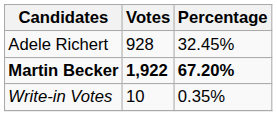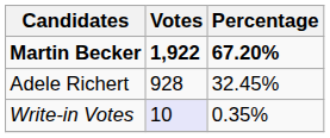rows swapped: Martin Becker <-> Adele Richert
Write-in Votes | Votes: no background -> lavender background
